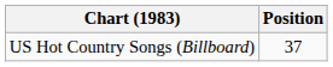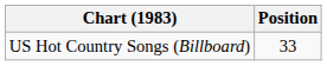US Hot Country Songs (Billboard) | Position: 37 -> 33
